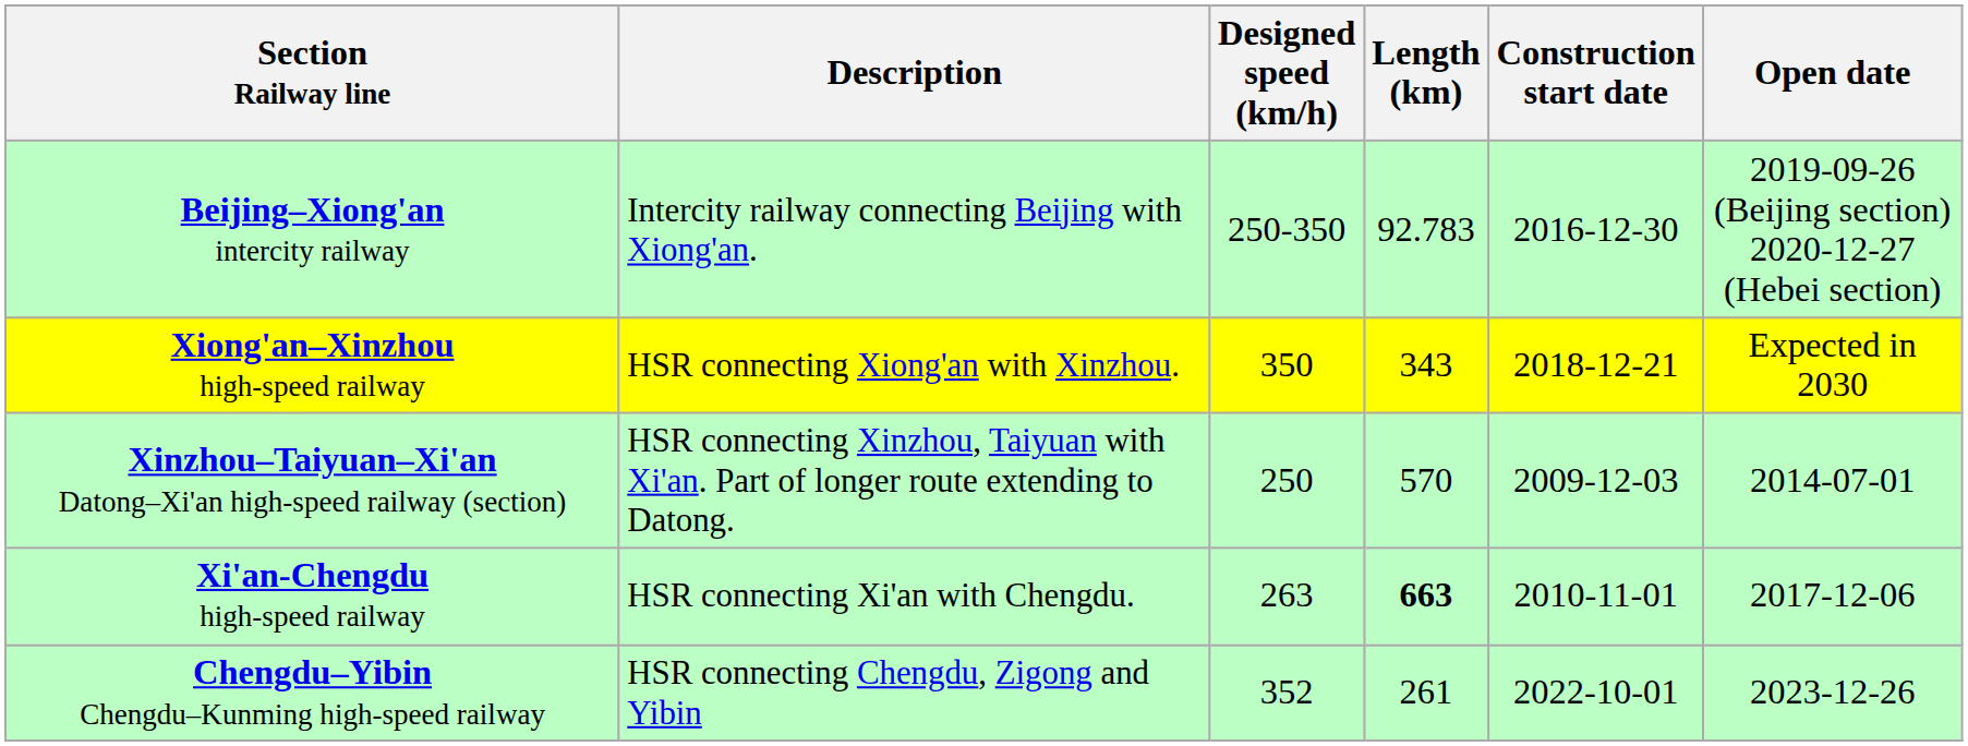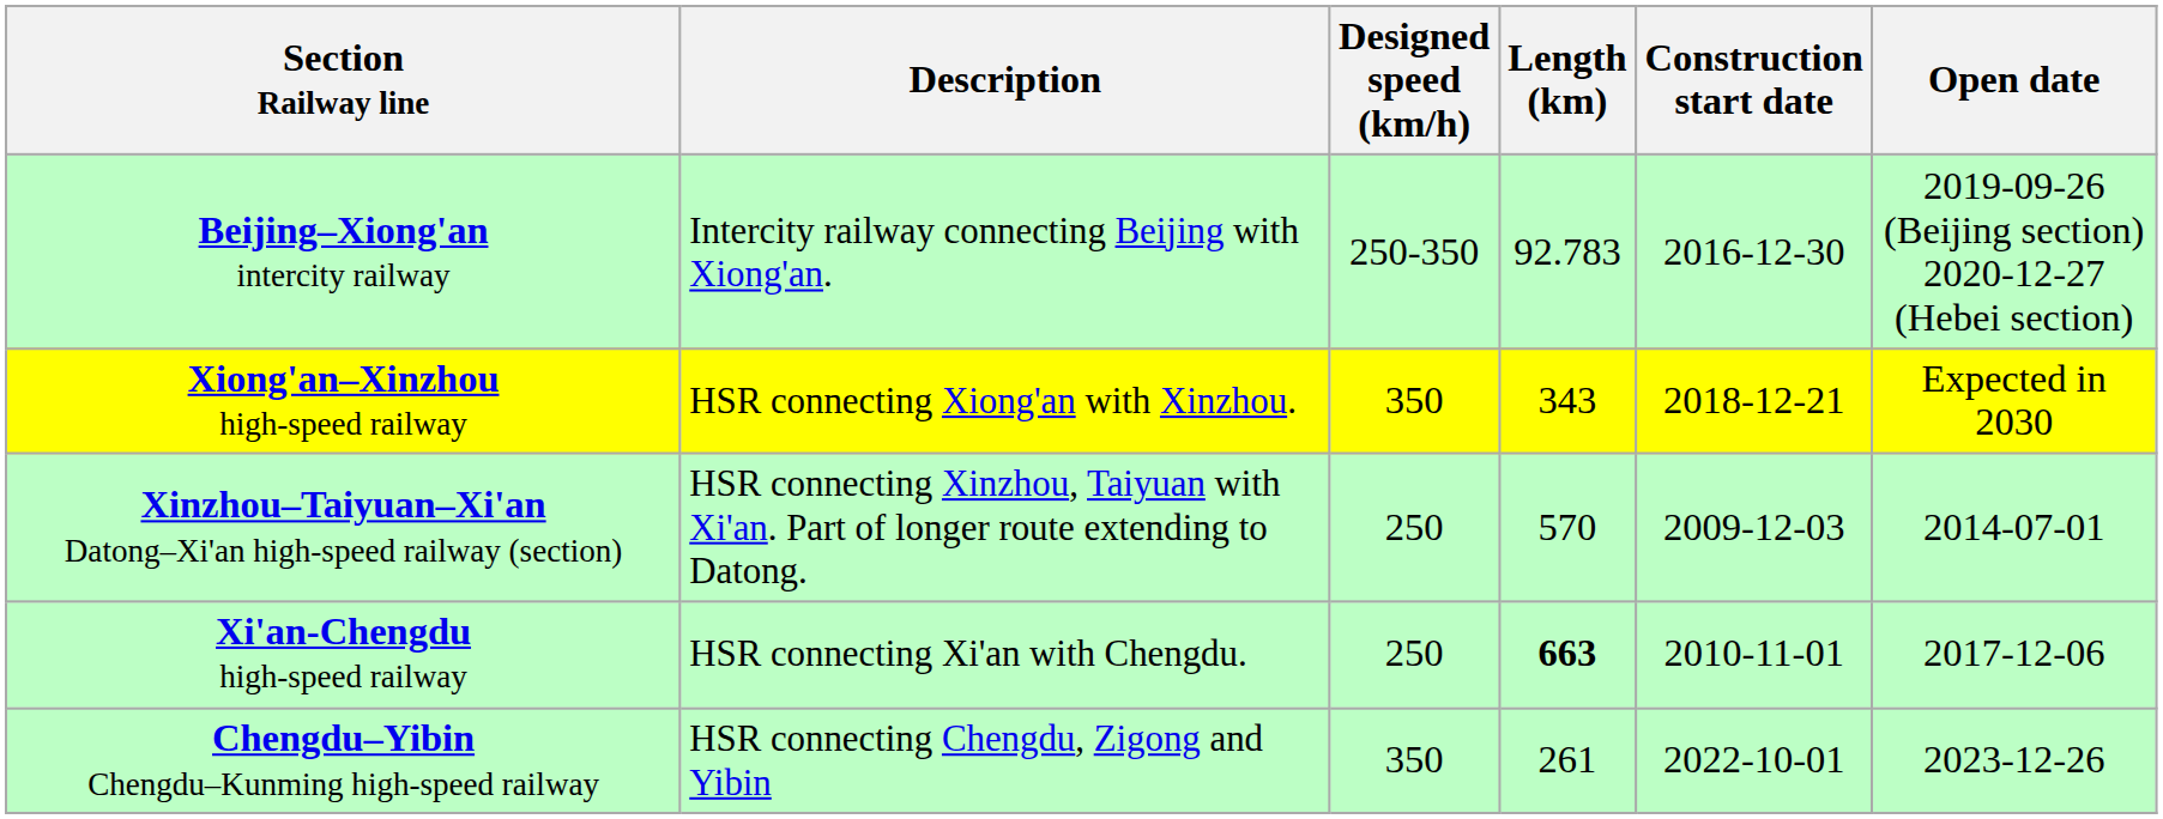Xi'an-Chengdu high-speed railway | Designed speed (km/h): 263 -> 250
Chengdu–Yibin Chengdu–Kunming high-speed railway | Designed speed (km/h): 352 -> 350
